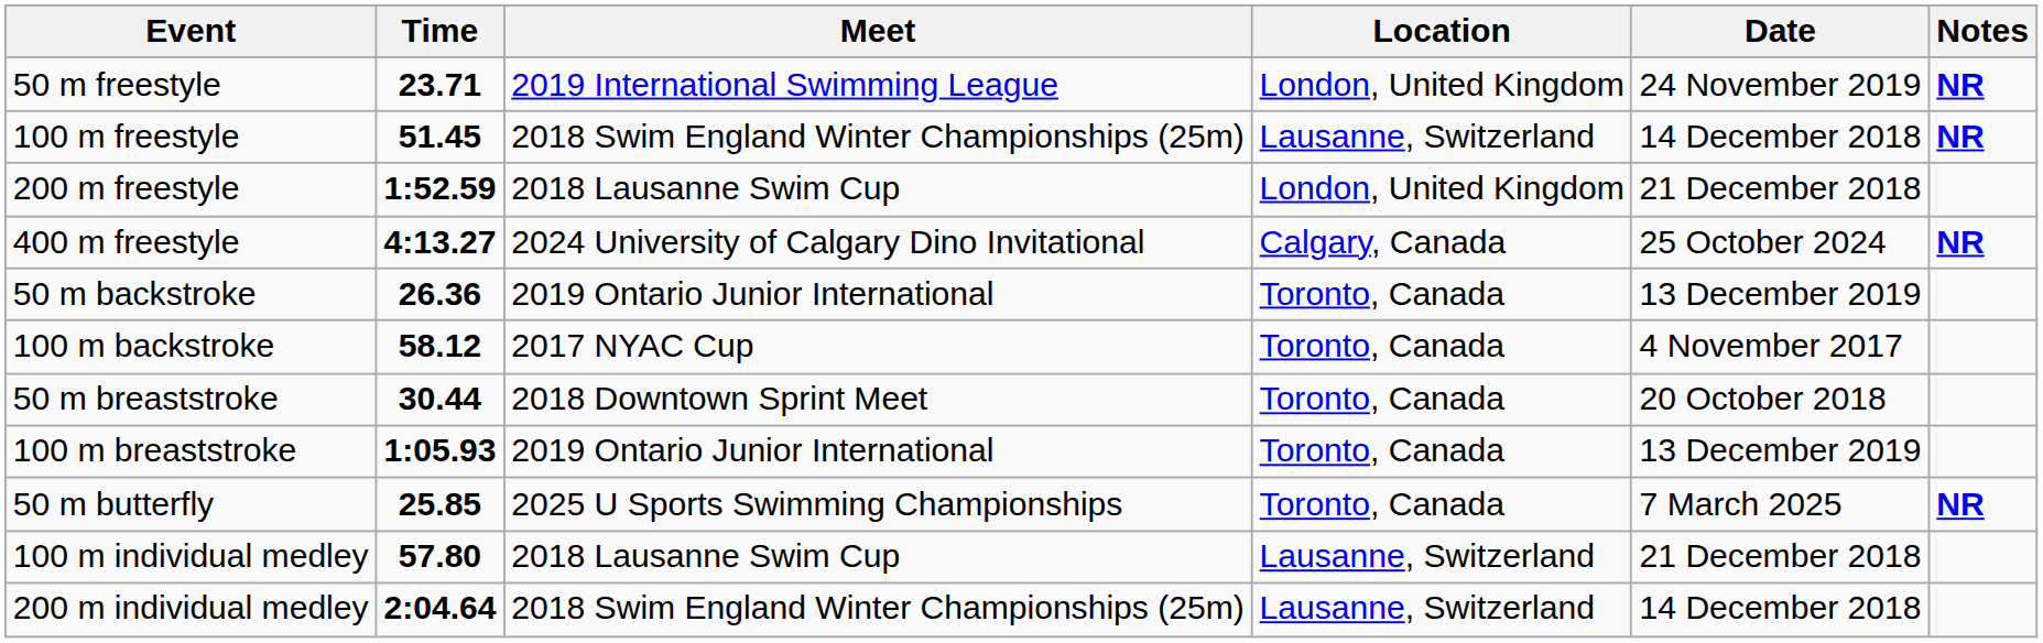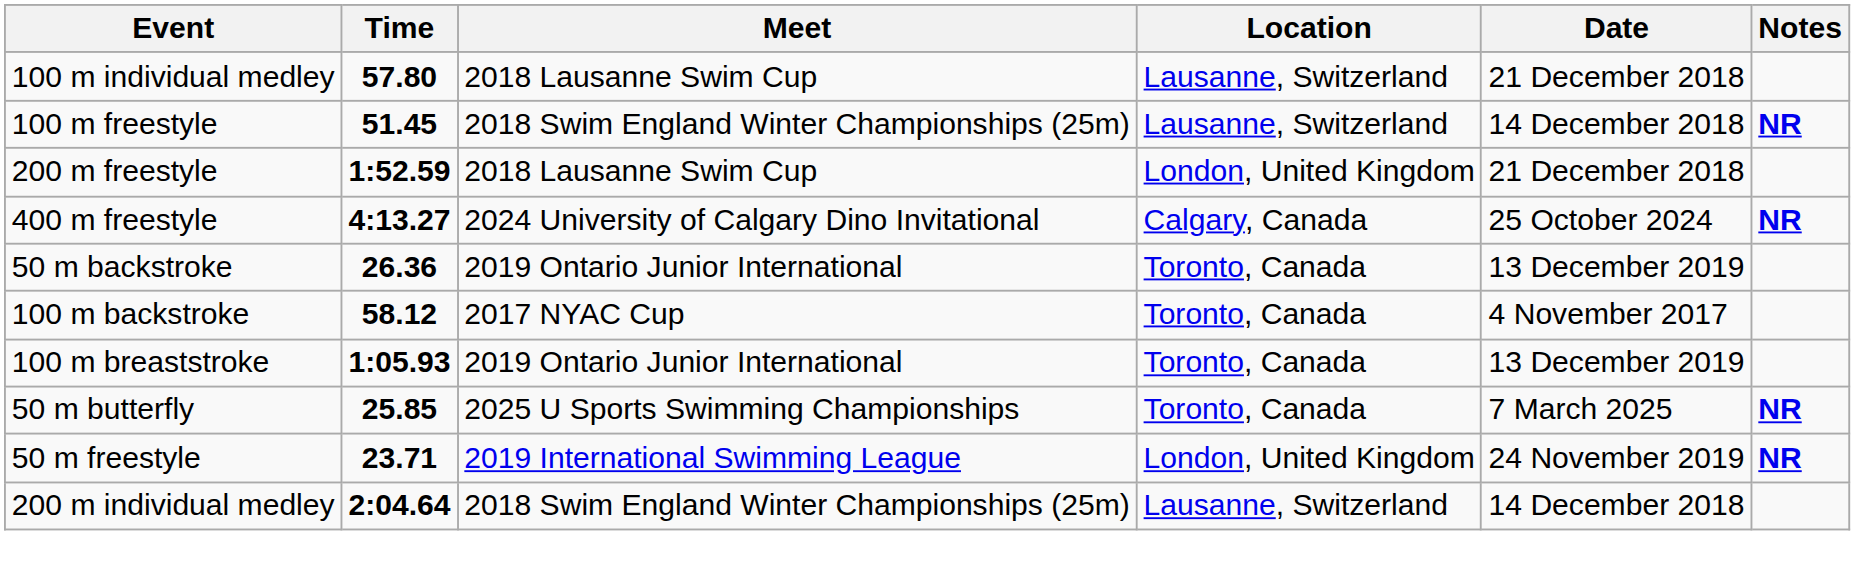rows swapped: 50 m freestyle <-> 100 m individual medley
- row: 50 m breaststroke | 30.44 | 2018 Downtown Sprint Meet | Toronto, Canada | 20 October 2018
